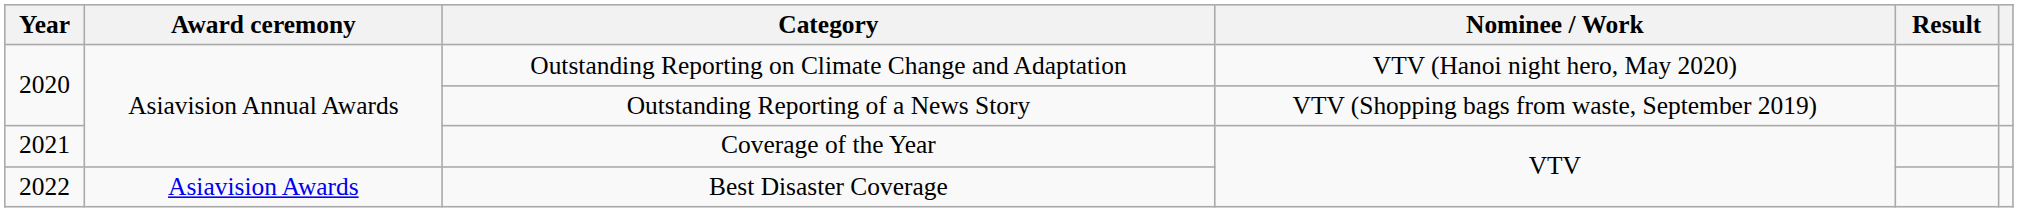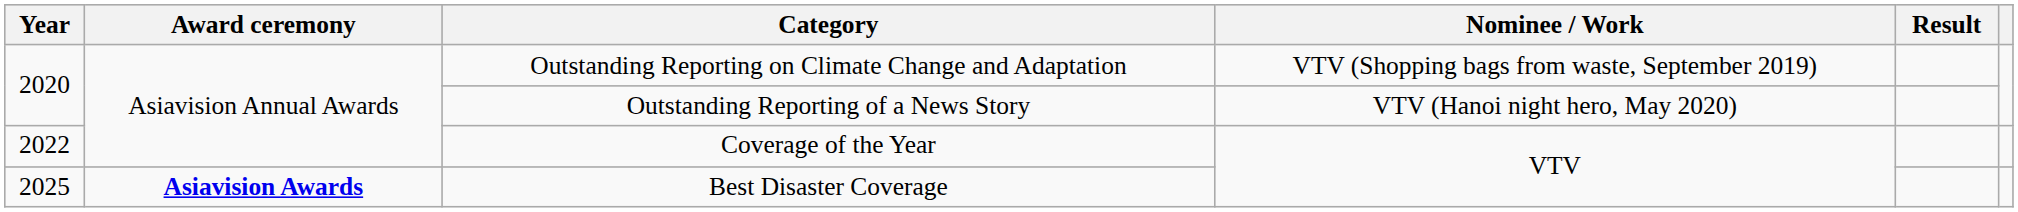Outstanding Reporting on Climate Change and Adaptation | Nominee / Work: VTV (Hanoi night hero, May 2020) -> VTV (Shopping bags from waste, September 2019)
Outstanding Reporting of a News Story | Nominee / Work: VTV (Shopping bags from waste, September 2019) -> VTV (Hanoi night hero, May 2020)
Coverage of the Year | Year: 2021 -> 2022
Best Disaster Coverage | Year: 2022 -> 2025
Best Disaster Coverage | Award ceremony: normal -> bold
